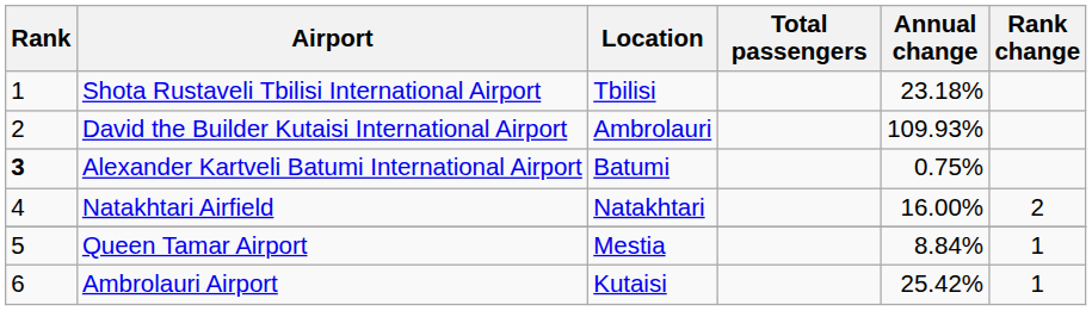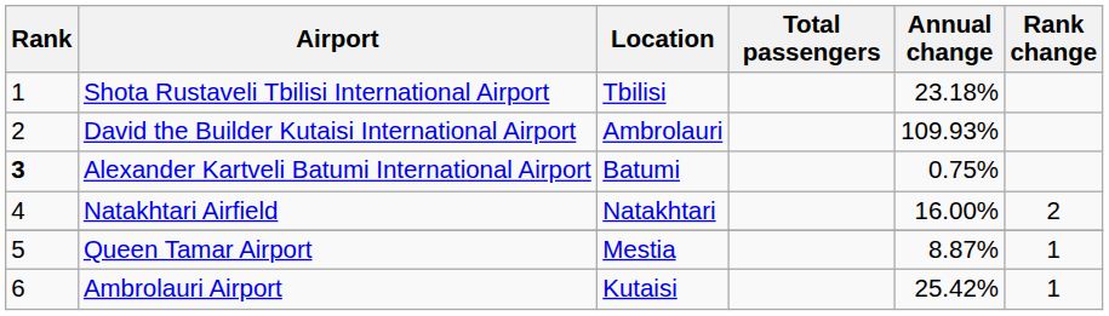Queen Tamar Airport | Annual change: 8.84% -> 8.87%
